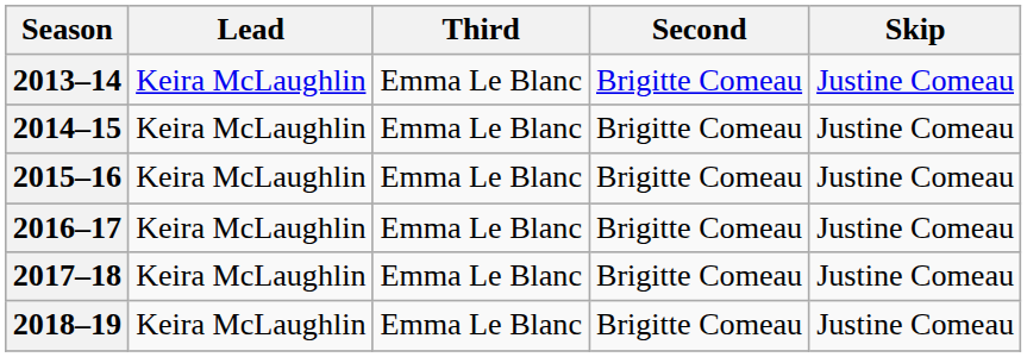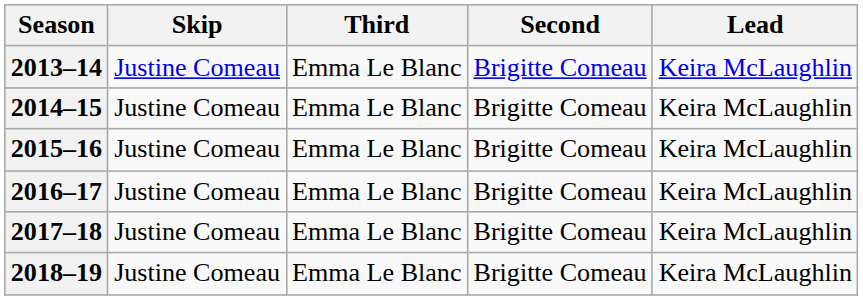columns swapped: Skip <-> Lead
